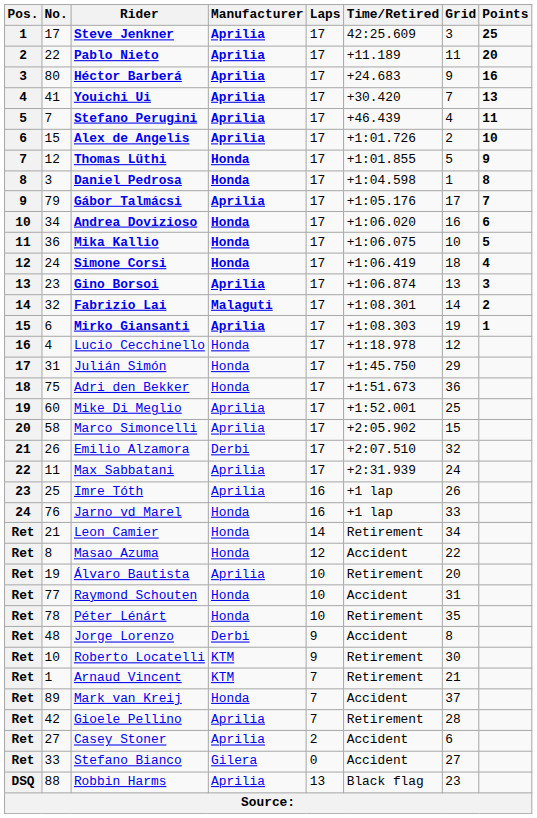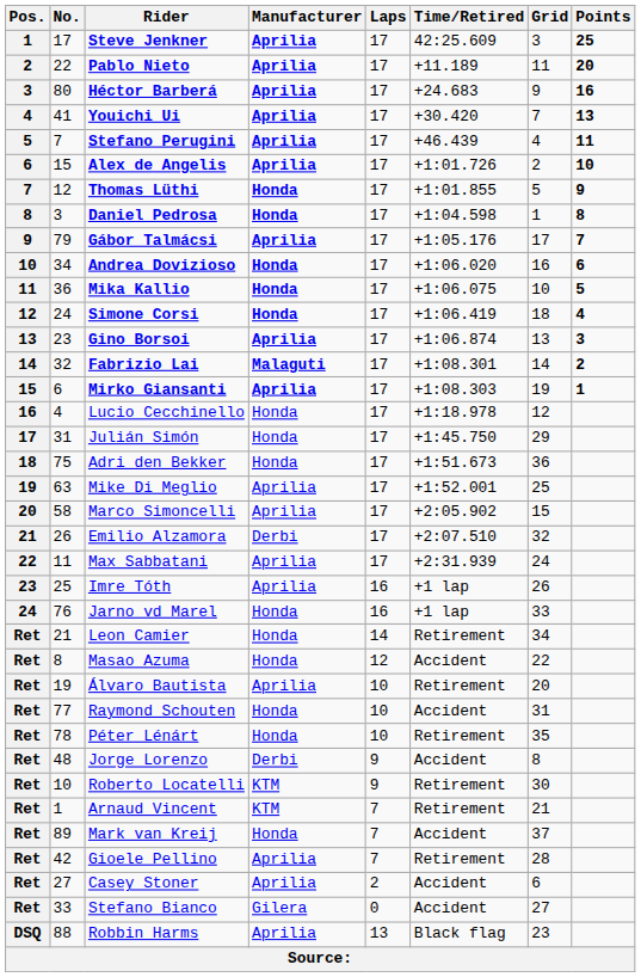Mike Di Meglio | No.: 60 -> 63
